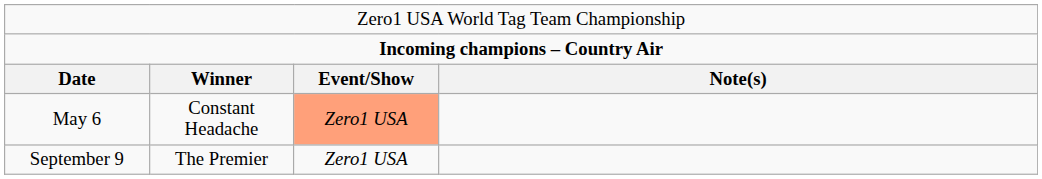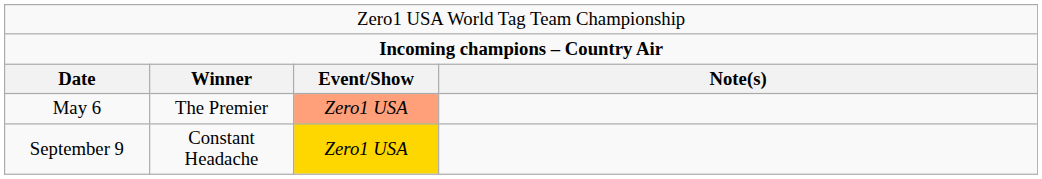May 6 | column 2: Constant Headache -> The Premier
September 9 | column 2: The Premier -> Constant Headache
September 9 | column 3: no background -> gold background
